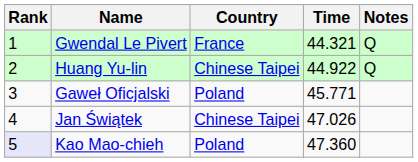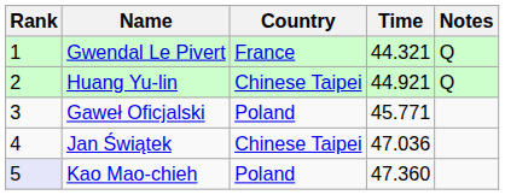Huang Yu-lin | Time: 44.922 -> 44.921
Jan Świątek | Time: 47.026 -> 47.036
